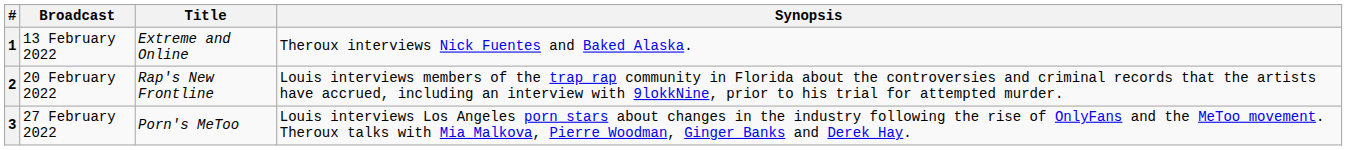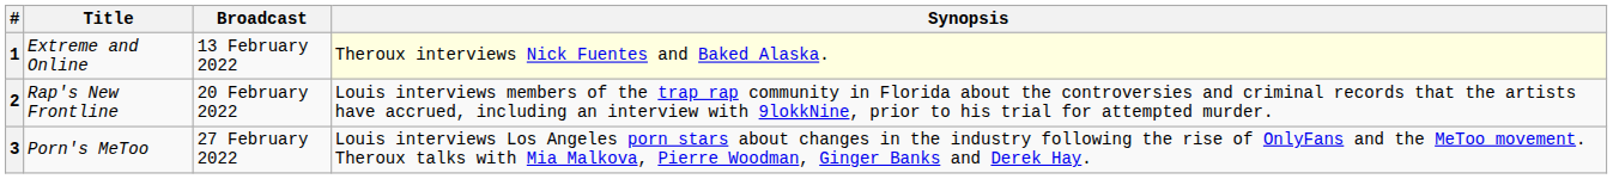columns swapped: Title <-> Broadcast
1 | Synopsis: no background -> lightyellow background
